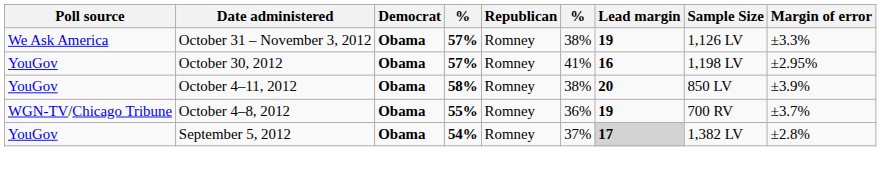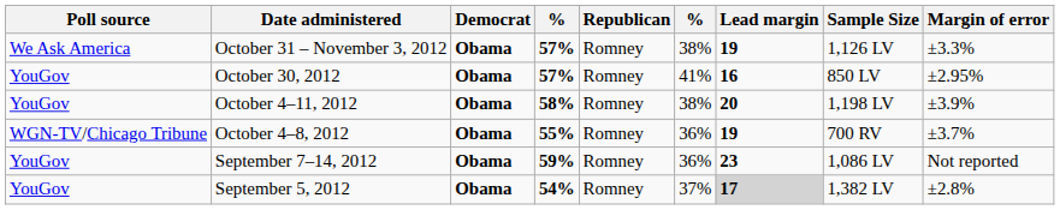October 30, 2012 | Sample Size: 1,198 LV -> 850 LV
October 4–11, 2012 | Sample Size: 850 LV -> 1,198 LV
+ row: YouGov | September 7–14, 2012 | Obama | 59% | Romney | 36% | 23 | 1,086 LV | Not reported
